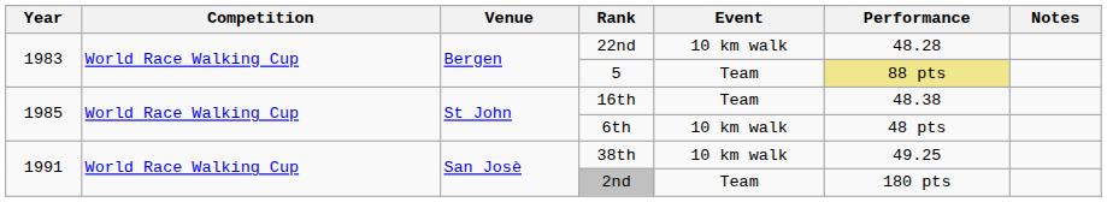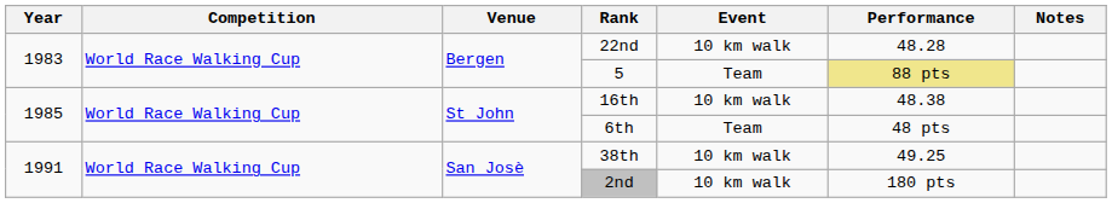16th | Event: Team -> 10 km walk
6th | Event: 10 km walk -> Team
2nd | Event: Team -> 10 km walk
